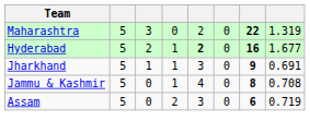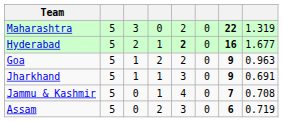+ row: Goa | 5 | 1 | 2 | 2 | 0 | 9 | 0.963
Jammu & Kashmir | column 7: 8 -> 7
